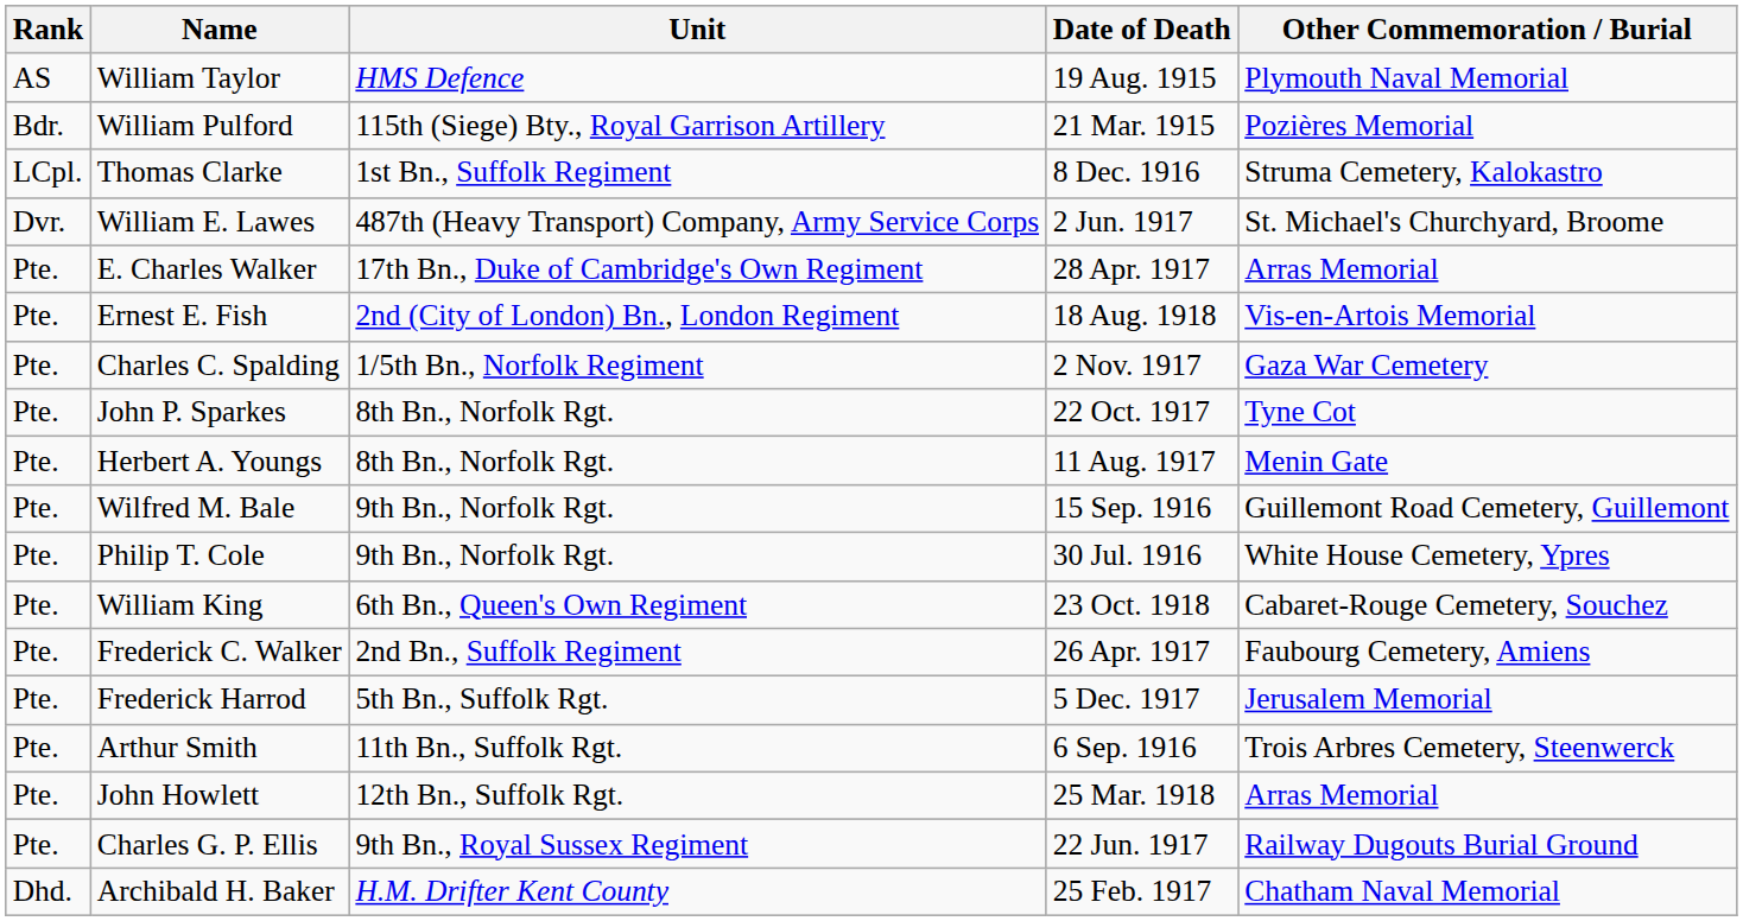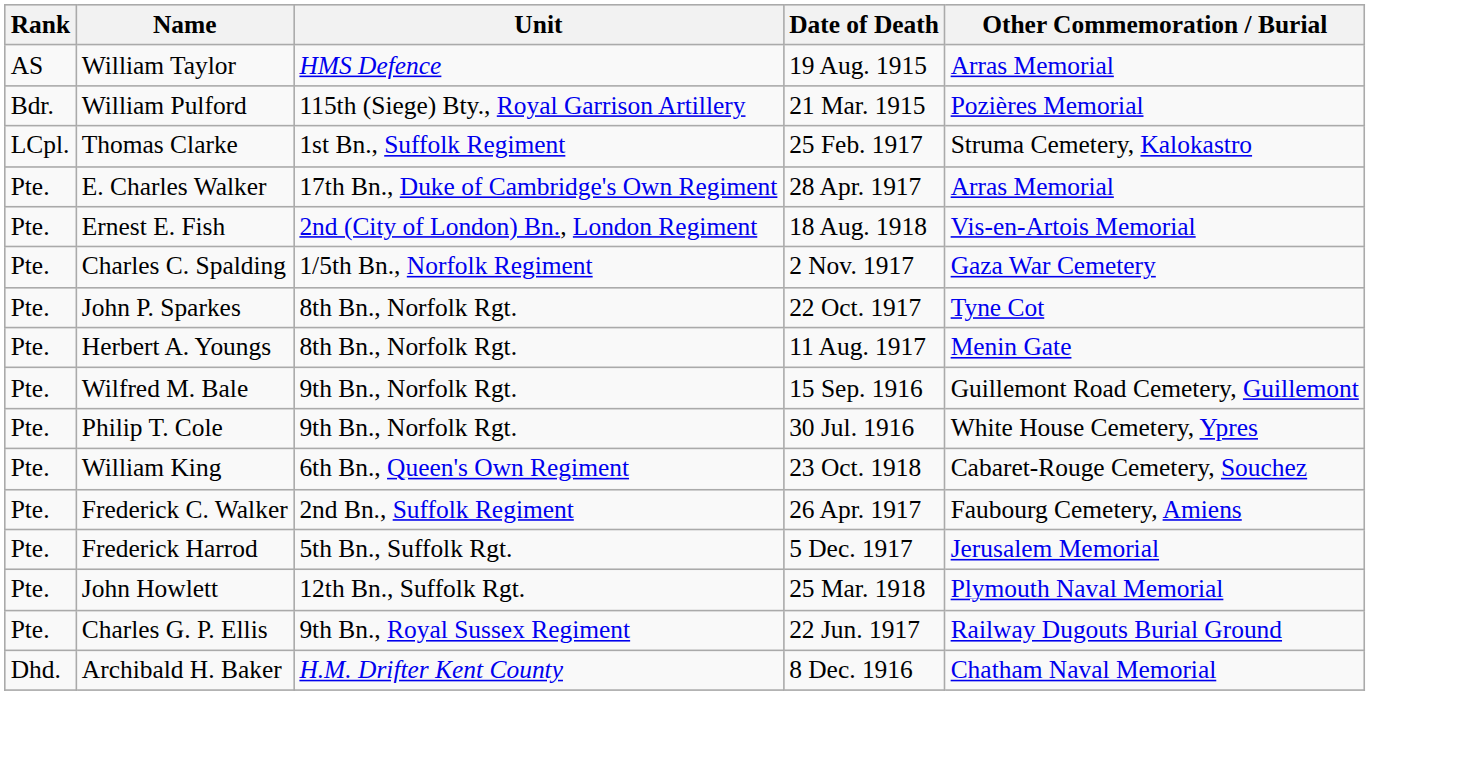William Taylor | Other Commemoration / Burial: Plymouth Naval Memorial -> Arras Memorial
Thomas Clarke | Date of Death: 8 Dec. 1916 -> 25 Feb. 1917
- row: Dvr. | William E. Lawes | 487th (Heavy Transport) Company, Army Service Corps | 2 Jun. 1917 | St. Michael's Churchyard, Broome
- row: Pte. | Arthur Smith | 11th Bn., Suffolk Rgt. | 6 Sep. 1916 | Trois Arbres Cemetery, Steenwerck
John Howlett | Other Commemoration / Burial: Arras Memorial -> Plymouth Naval Memorial
Archibald H. Baker | Date of Death: 25 Feb. 1917 -> 8 Dec. 1916
